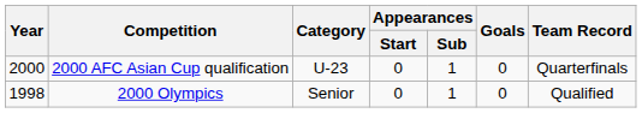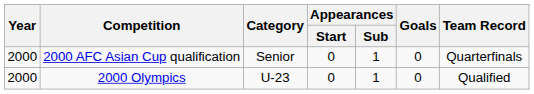2000 AFC Asian Cup qualification | Category: U-23 -> Senior
2000 Olympics | Year: 1998 -> 2000
2000 Olympics | Category: Senior -> U-23
